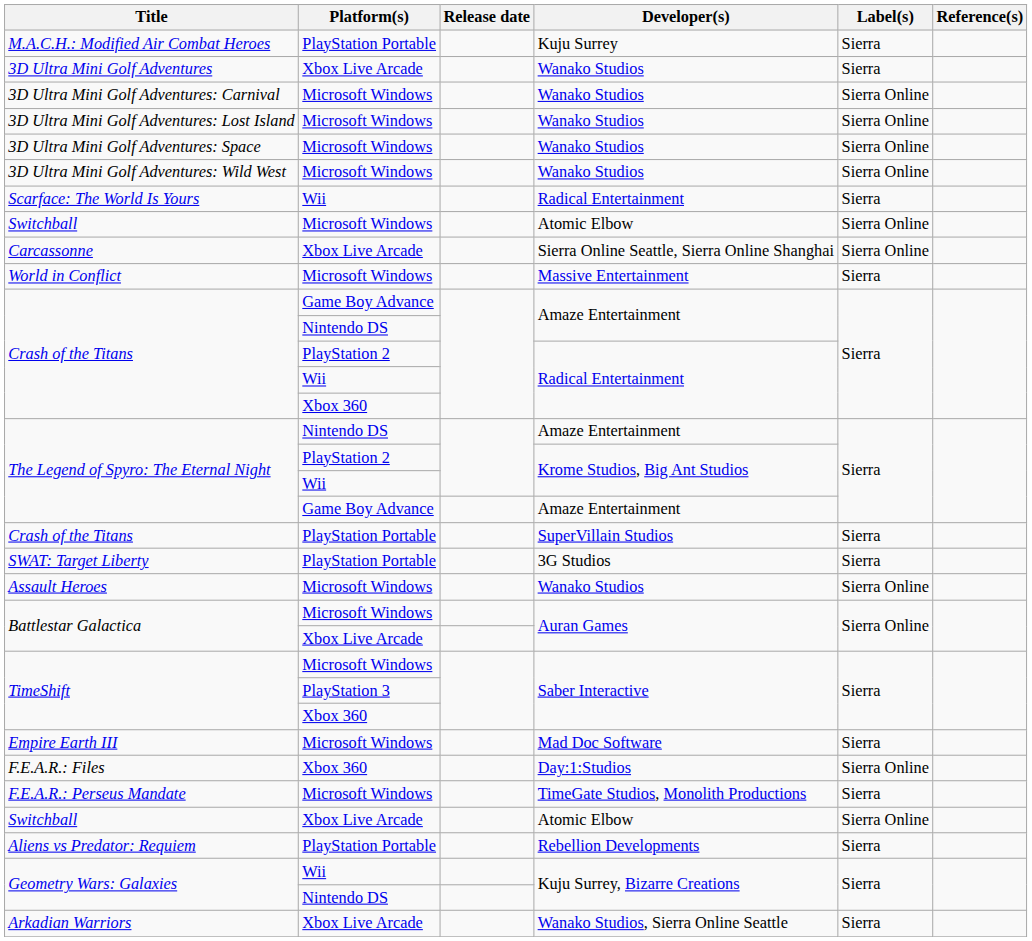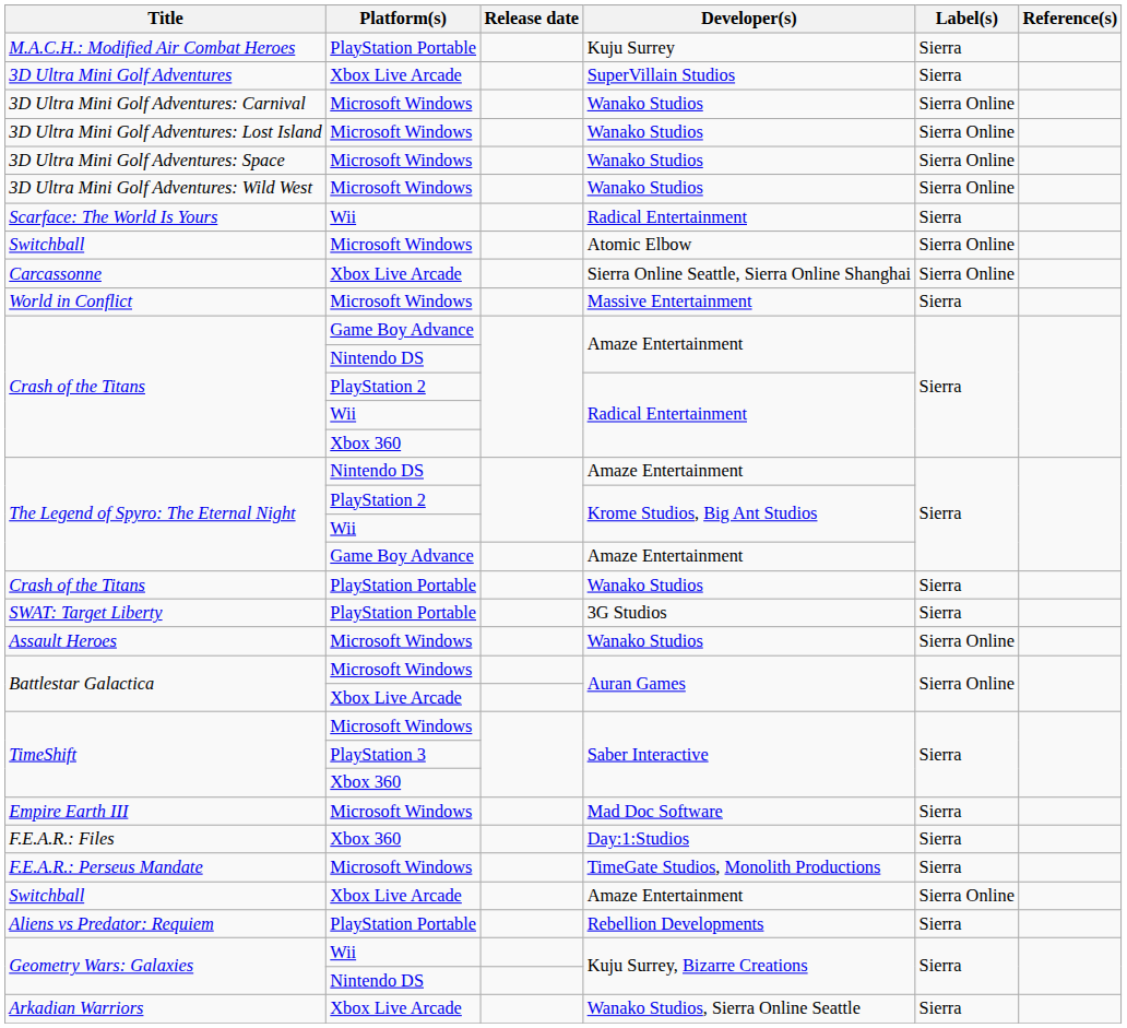3D Ultra Mini Golf Adventures | Developer(s): Wanako Studios -> SuperVillain Studios
Crash of the Titans / PlayStation Portable | Developer(s): SuperVillain Studios -> Wanako Studios
F.E.A.R.: Files | Label(s): Sierra Online -> Sierra
Switchball / Xbox Live Arcade | Developer(s): Atomic Elbow -> Amaze Entertainment
